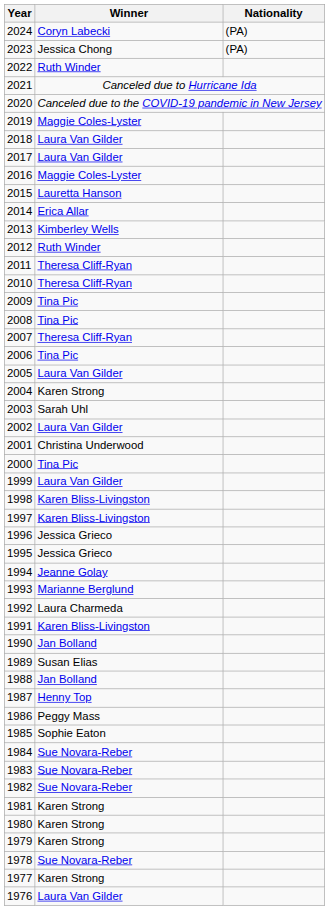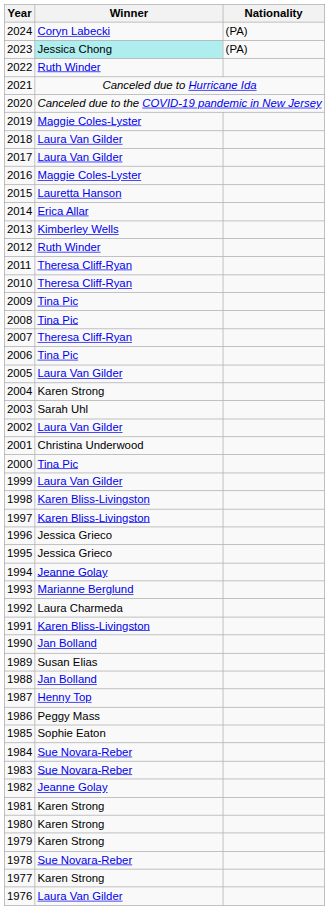2023 | Winner: no background -> paleturquoise background
1982 | Winner: Sue Novara-Reber -> Jeanne Golay
